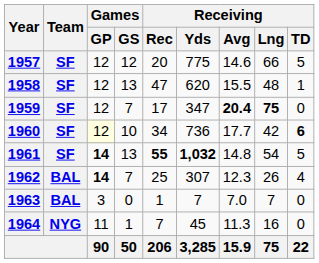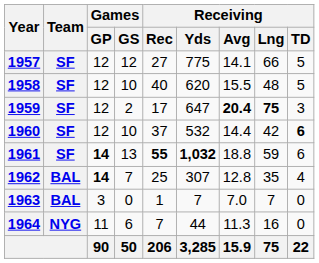1957 | Receiving / Rec: 20 -> 27
1957 | Receiving / Avg: 14.6 -> 14.1
1958 | Games / GS: 13 -> 10
1958 | Receiving / Rec: 47 -> 40
1958 | Receiving / TD: 1 -> 5
1959 | Games / GS: 7 -> 2
1959 | Receiving / Yds: 347 -> 647
1959 | Receiving / TD: 0 -> 3
1960 | Games / GP: lightyellow background -> no background
1960 | Receiving / Rec: 34 -> 37
1960 | Receiving / Yds: 736 -> 532
1960 | Receiving / Avg: 17.7 -> 14.4
1961 | Receiving / Avg: 14.8 -> 18.8
1961 | Receiving / Lng: 54 -> 59
1961 | Receiving / TD: 5 -> 6
1962 | Receiving / Avg: 12.3 -> 12.8
1962 | Receiving / Lng: 26 -> 35
1964 | Games / GS: 1 -> 6
1964 | Receiving / Yds: 45 -> 44
